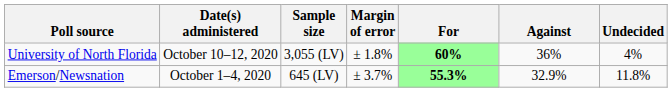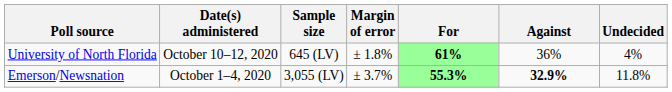University of North Florida | Sample size: 3,055 (LV) -> 645 (LV)
University of North Florida | For: 60% -> 61%
Emerson/Newsnation | Sample size: 645 (LV) -> 3,055 (LV)
Emerson/Newsnation | Against: normal -> bold
